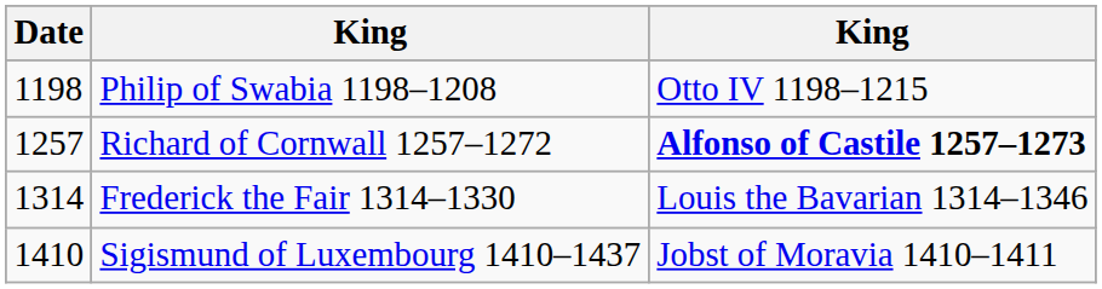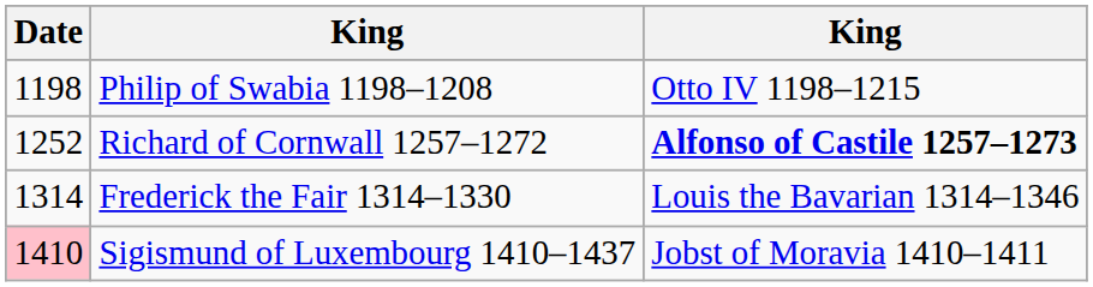Richard of Cornwall 1257–1272 | Date: 1257 -> 1252
Sigismund of Luxembourg 1410–1437 | Date: no background -> pink background
